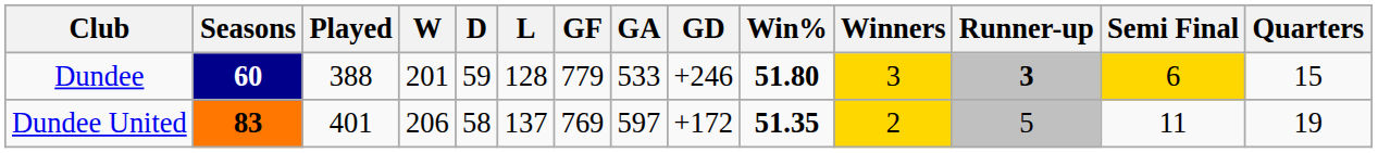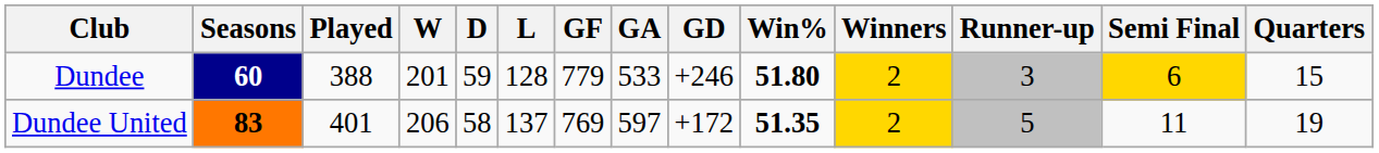Dundee | Winners: 3 -> 2
Dundee | Runner-up: bold -> normal
